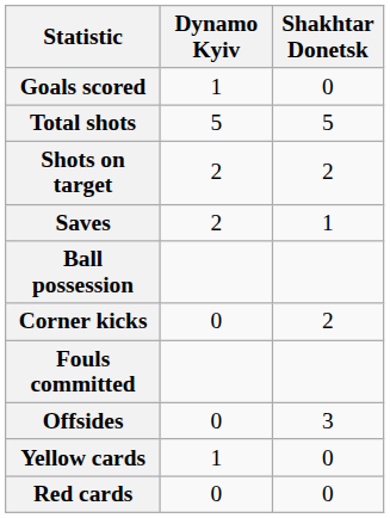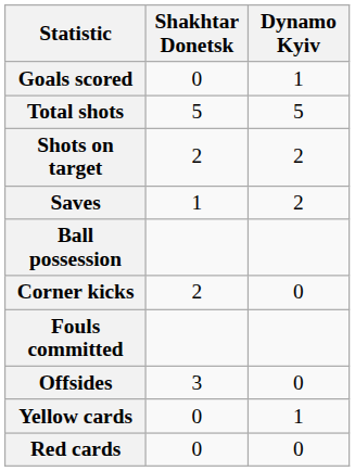columns swapped: Dynamo Kyiv <-> Shakhtar Donetsk
